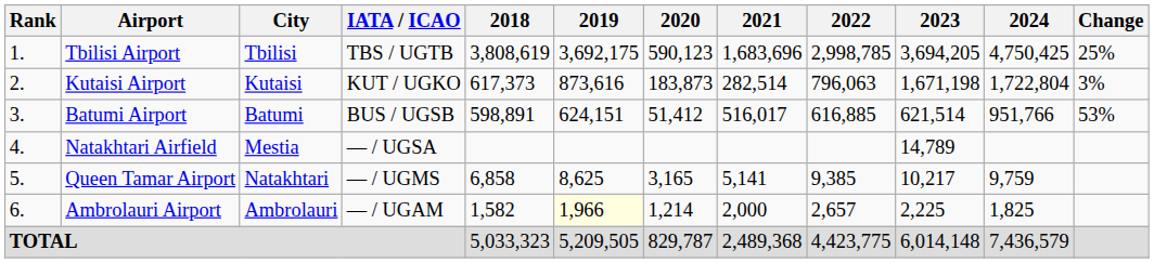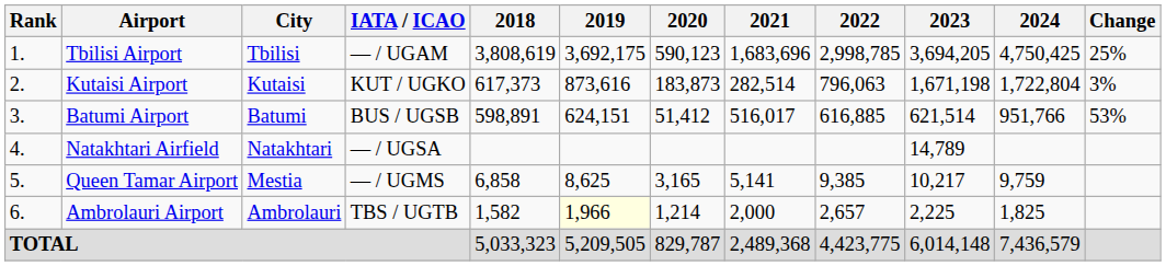Tbilisi Airport | IATA / ICAO: TBS / UGTB -> — / UGAM
Natakhtari Airfield | City: Mestia -> Natakhtari
Queen Tamar Airport | City: Natakhtari -> Mestia
Ambrolauri Airport | IATA / ICAO: — / UGAM -> TBS / UGTB
